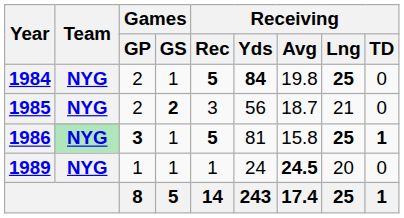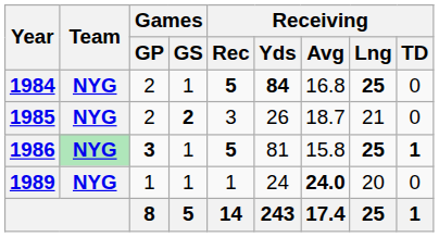1984 | Receiving / Avg: 19.8 -> 16.8
1985 | Receiving / Yds: 56 -> 26
1989 | Receiving / Avg: 24.5 -> 24.0
